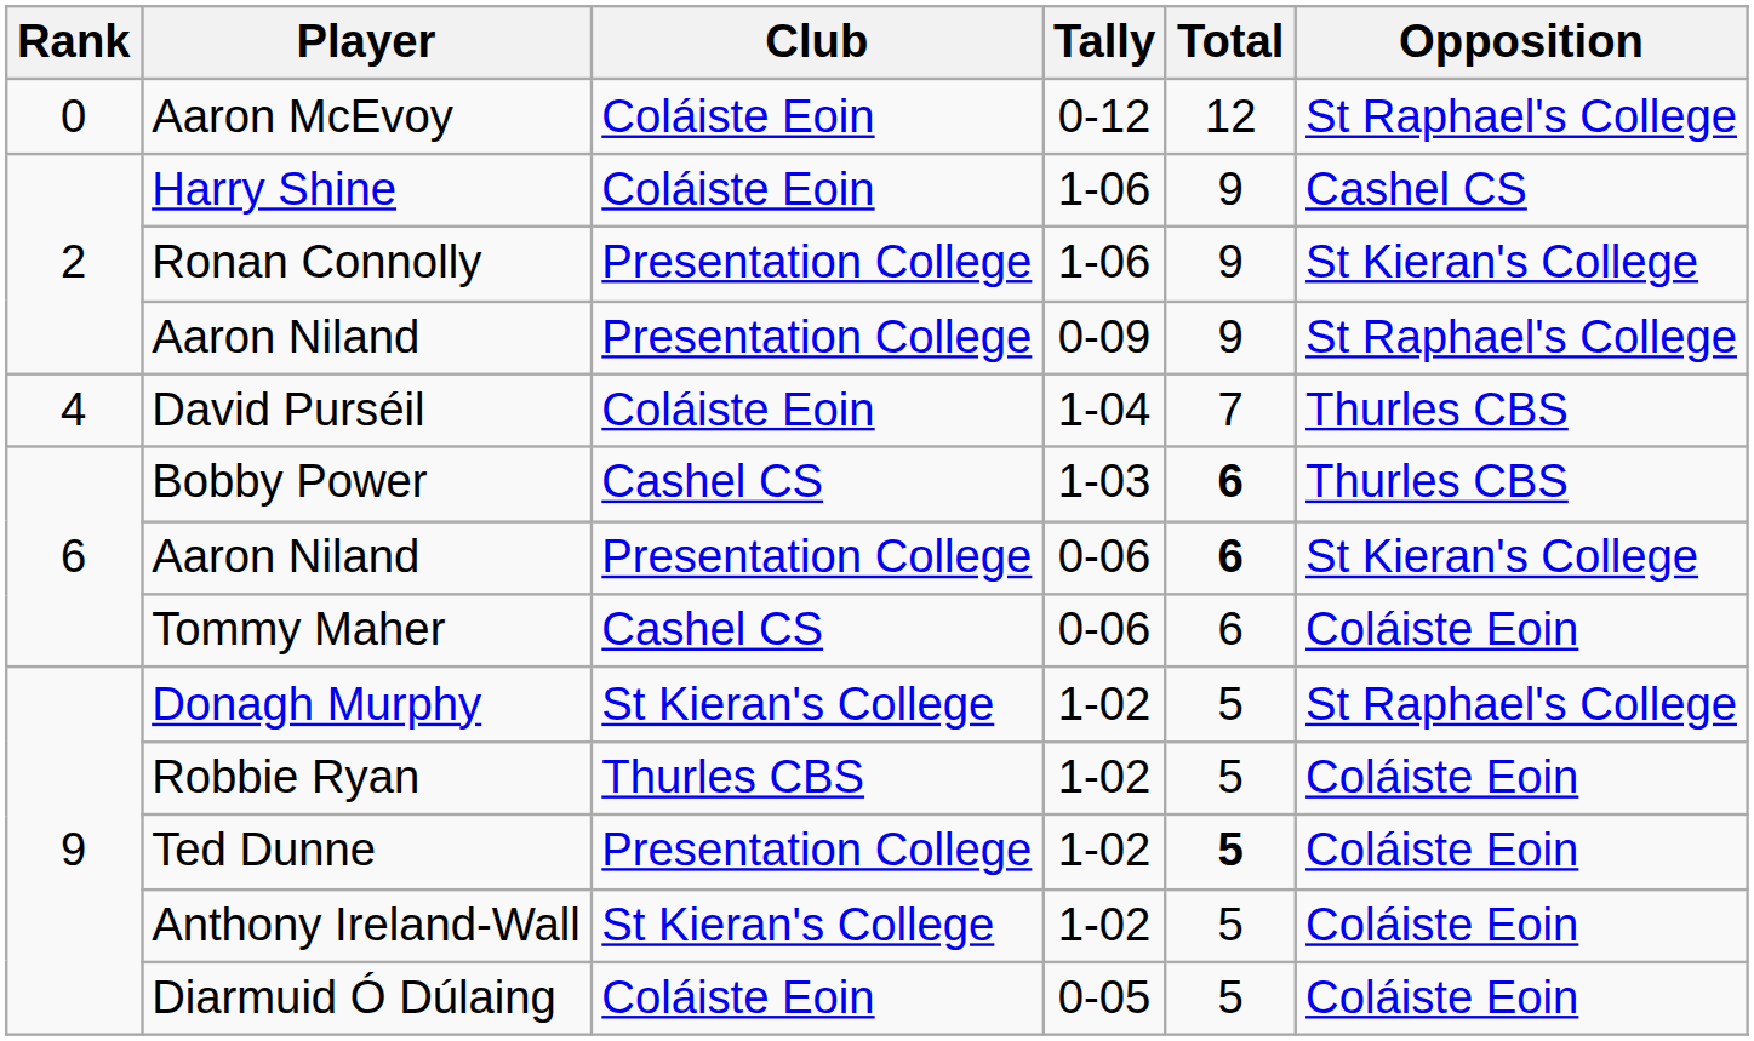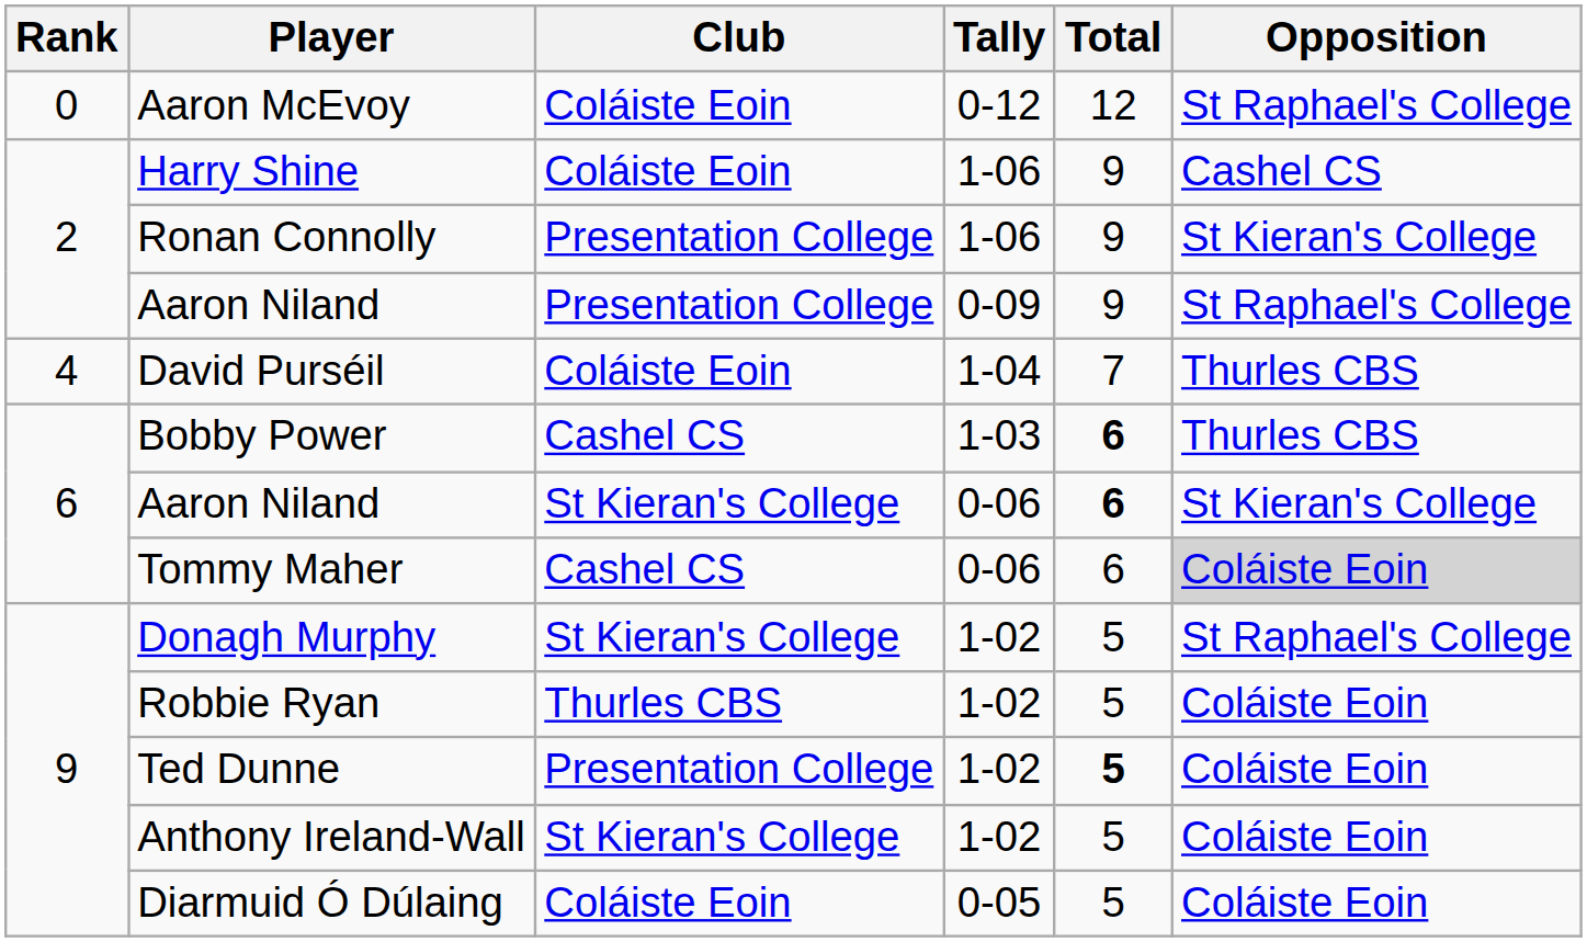Aaron Niland / 0-06 | Club: Presentation College -> St Kieran's College
Tommy Maher | Opposition: no background -> lightgrey background
